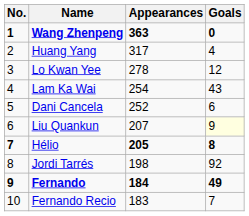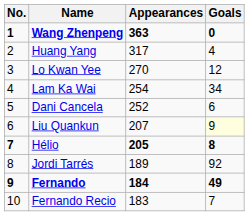Lo Kwan Yee | Appearances: 278 -> 270
Lam Ka Wai | Goals: 43 -> 34
Jordi Tarrés | Appearances: 198 -> 189
